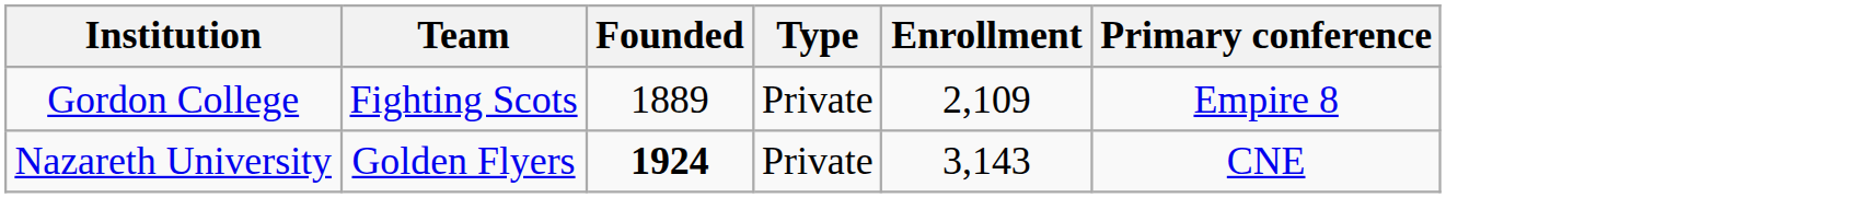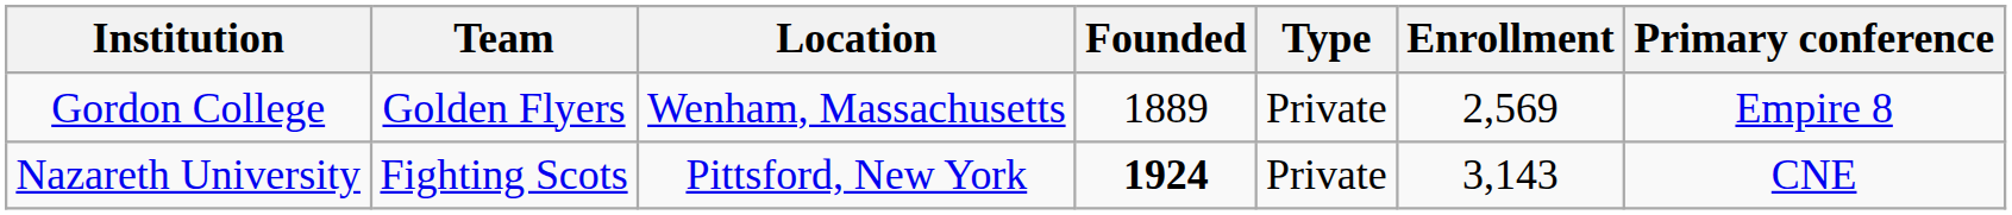+ column: Location | Wenham, Massachusetts | Pittsford, New York
Gordon College | Team: Fighting Scots -> Golden Flyers
Gordon College | Enrollment: 2,109 -> 2,569
Nazareth University | Team: Golden Flyers -> Fighting Scots
